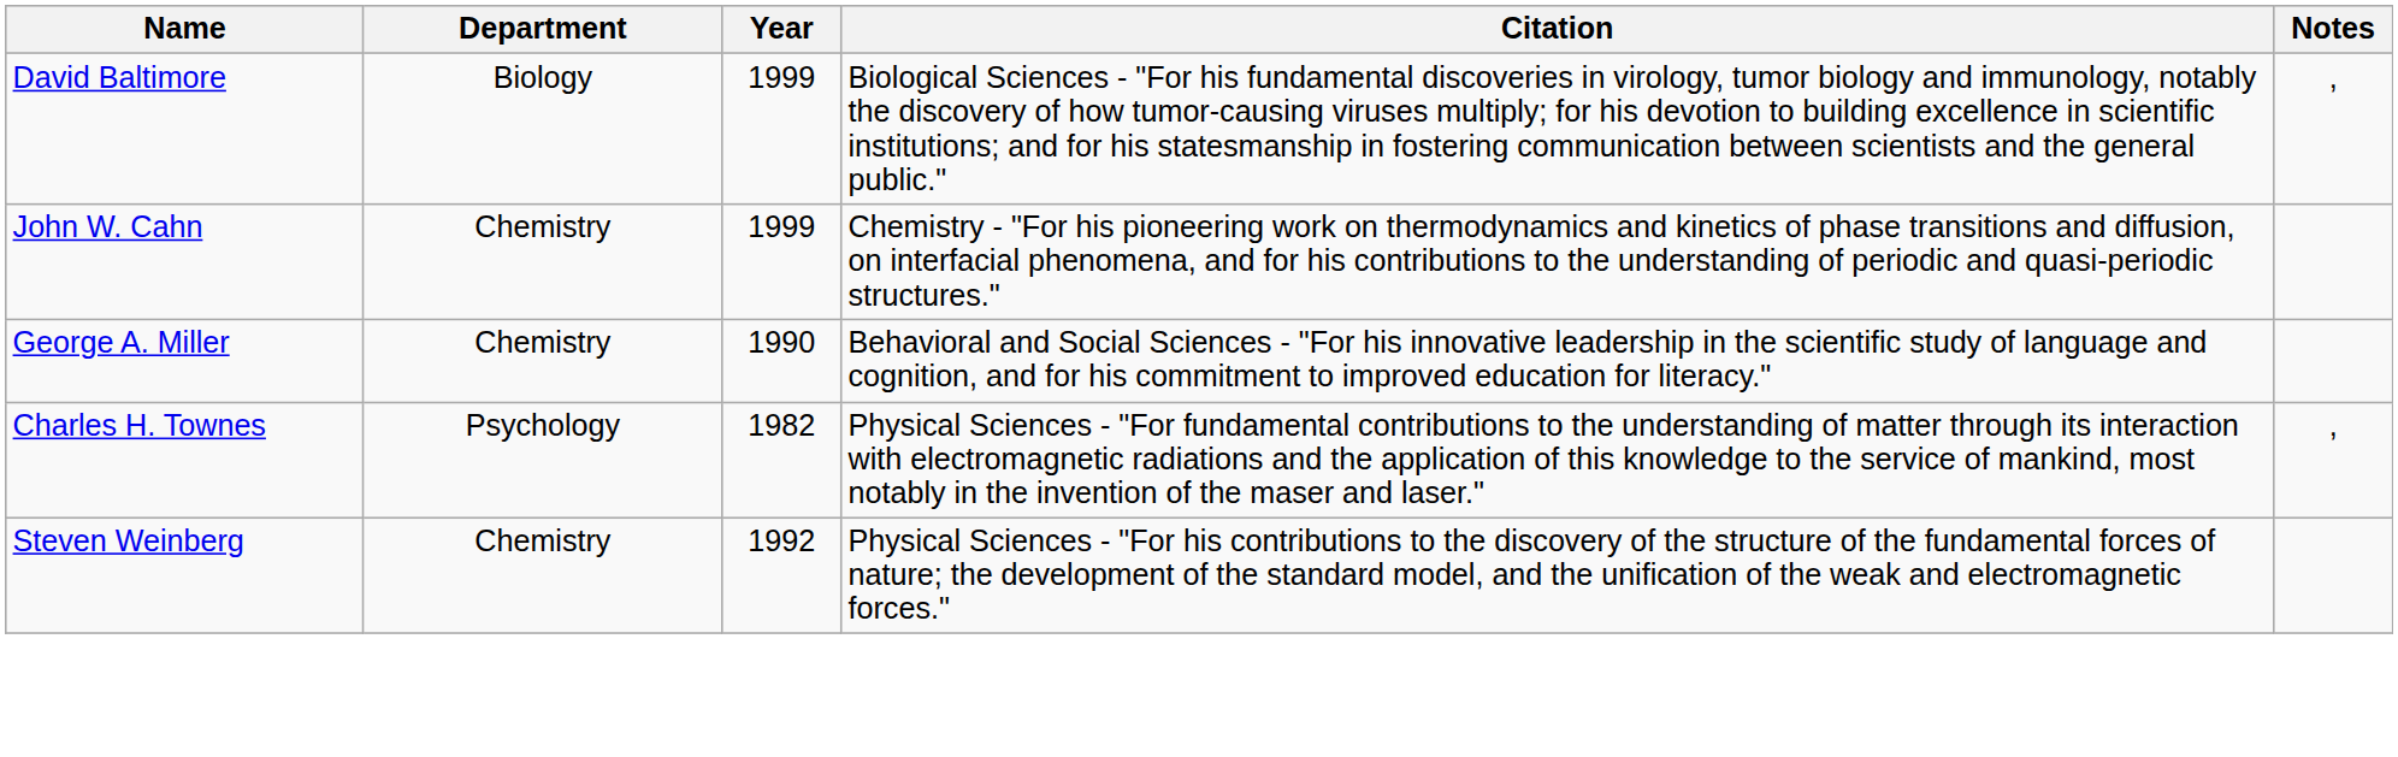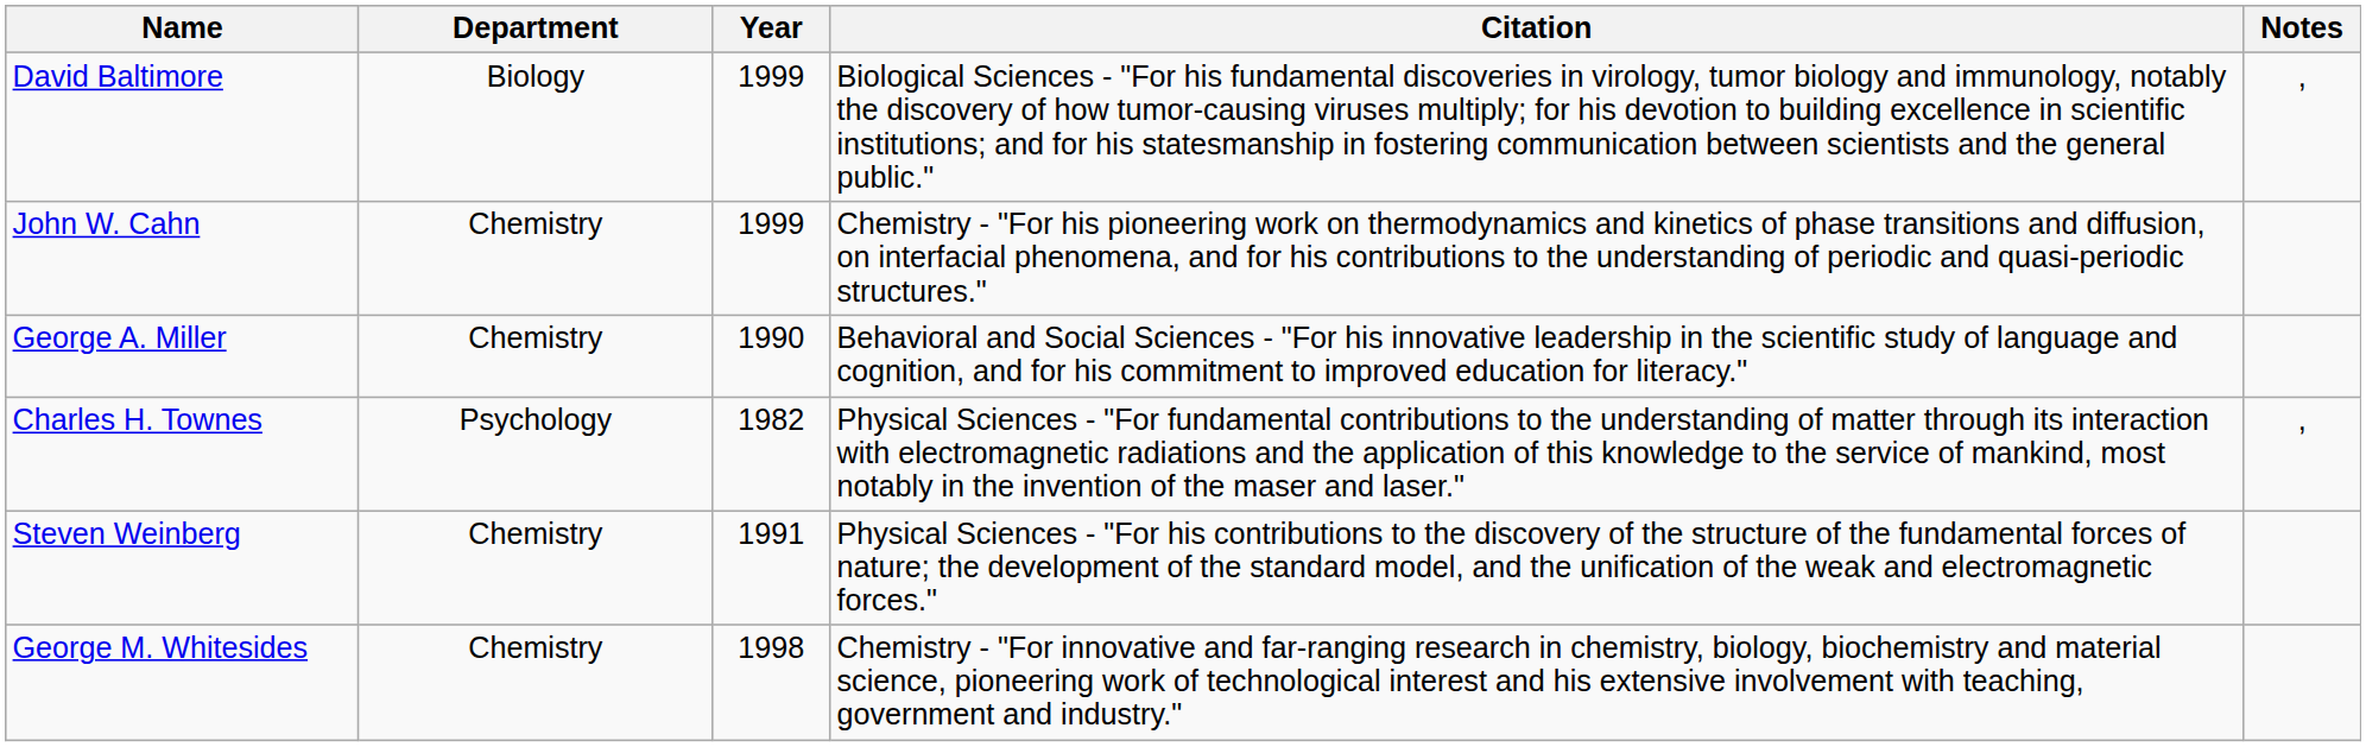Steven Weinberg | Year: 1992 -> 1991
+ row: George M. Whitesides | Chemistry | 1998 | Chemistry - "For innovative and far-ranging research in chemistry, biology, biochemistry and material science, pioneering work of technological interest and his extensive involvement with teaching, government and industry."
